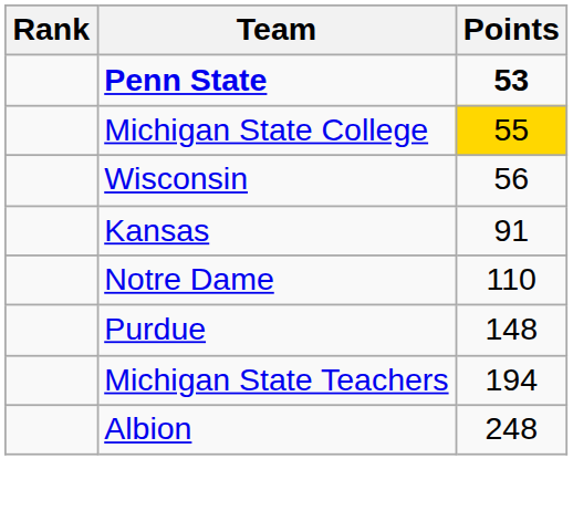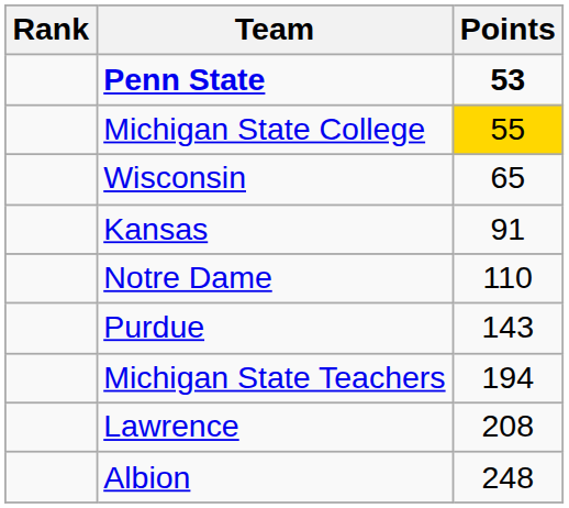Wisconsin | Points: 56 -> 65
Purdue | Points: 148 -> 143
+ row: Lawrence | 208
